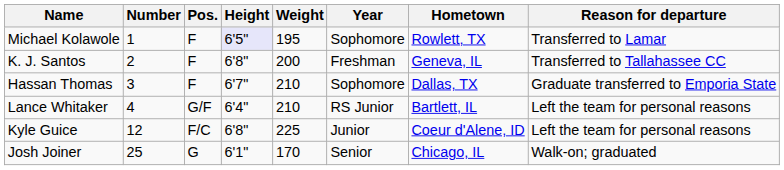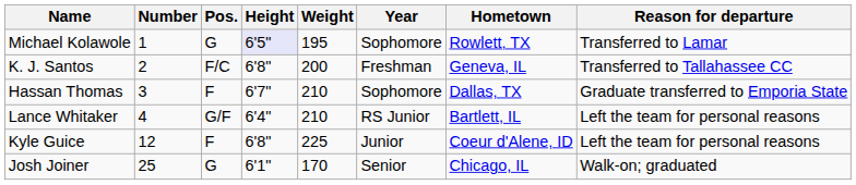Michael Kolawole | Pos.: F -> G
K. J. Santos | Pos.: F -> F/C
Kyle Guice | Pos.: F/C -> F
